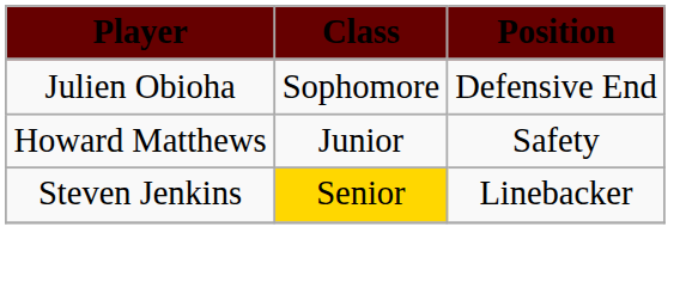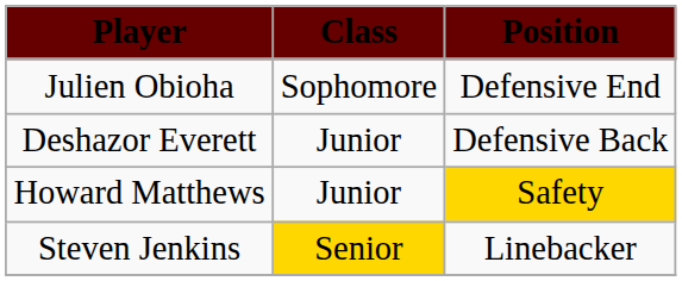+ row: Deshazor Everett | Junior | Defensive Back
Howard Matthews | Position: no background -> gold background
